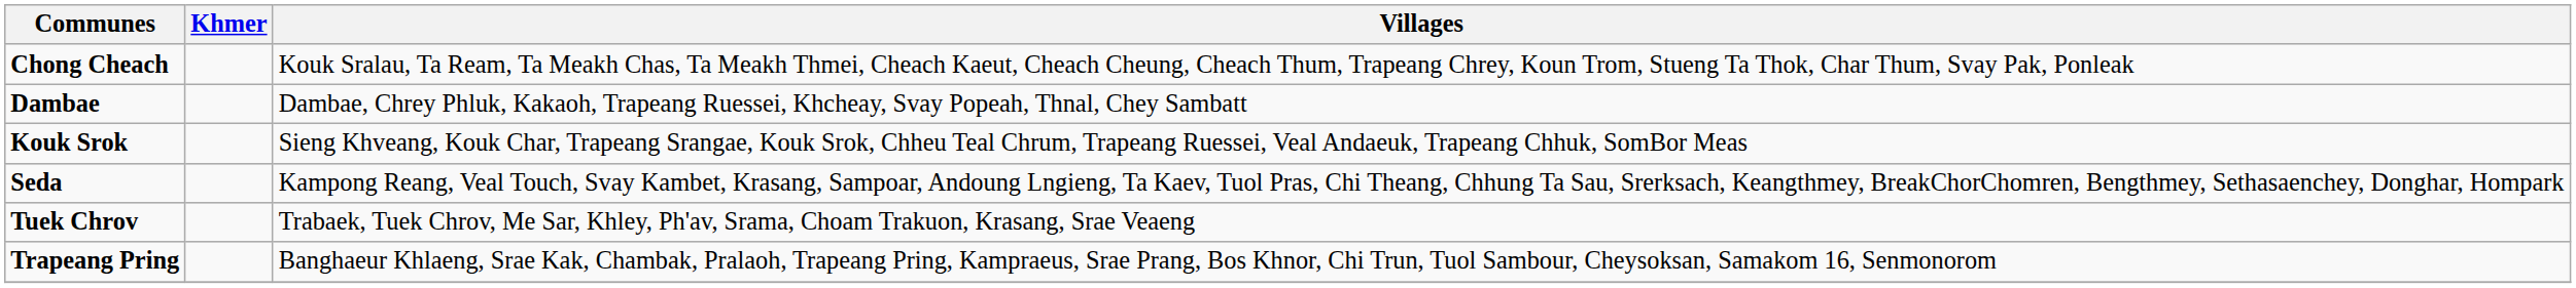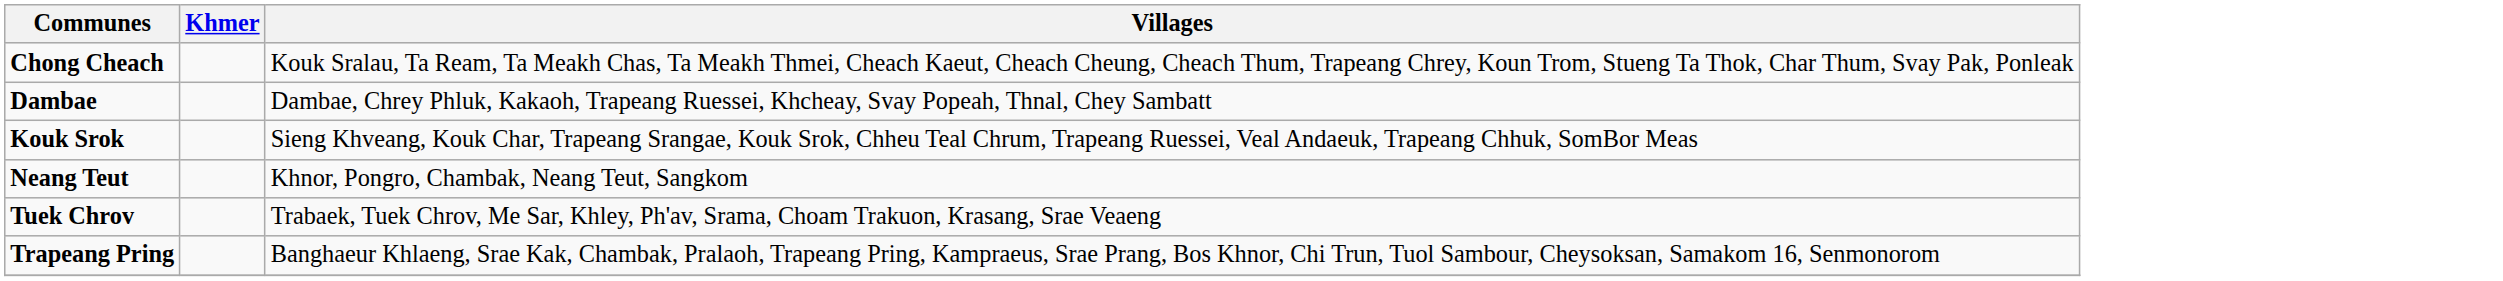+ row: Neang Teut | Khnor, Pongro, Chambak, Neang Teut, Sangkom
- row: Seda | Kampong Reang, Veal Touch, Svay Kambet, Krasang, Sampoar, Andoung Lngieng, Ta Kaev, Tuol Pras, Chi Theang, Chhung Ta Sau, Srerksach, Keangthmey, BreakChorChomren, Bengthmey, Sethasaenchey, Donghar, Hompark
